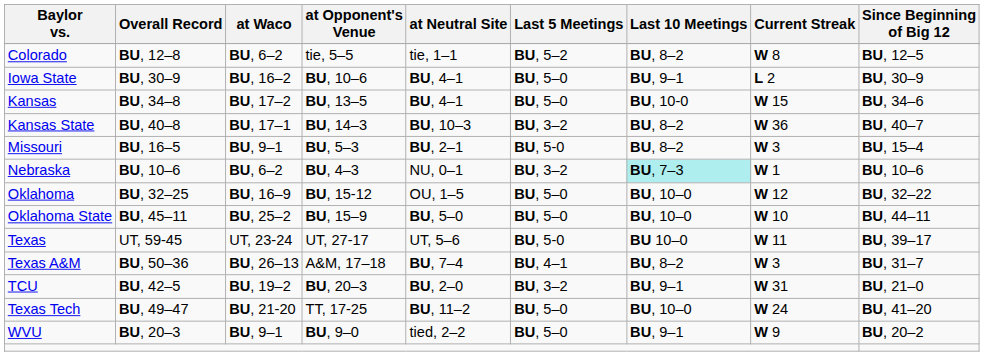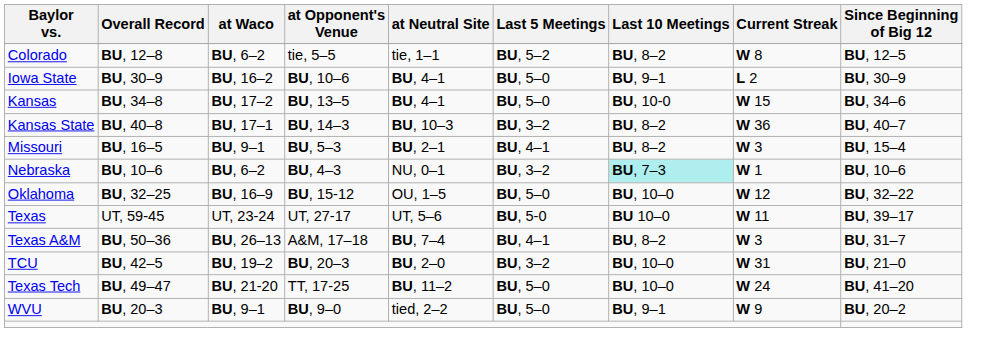Missouri | Last 5 Meetings: BU, 5-0 -> BU, 4–1
- row: Oklahoma State | BU, 45–11 | BU, 25–2 | BU, 15–9 | BU, 5–0 | BU, 5–0 | BU, 10–0 | W 10 | BU, 44–11
TCU | Last 10 Meetings: BU, 9–1 -> BU, 10–0
